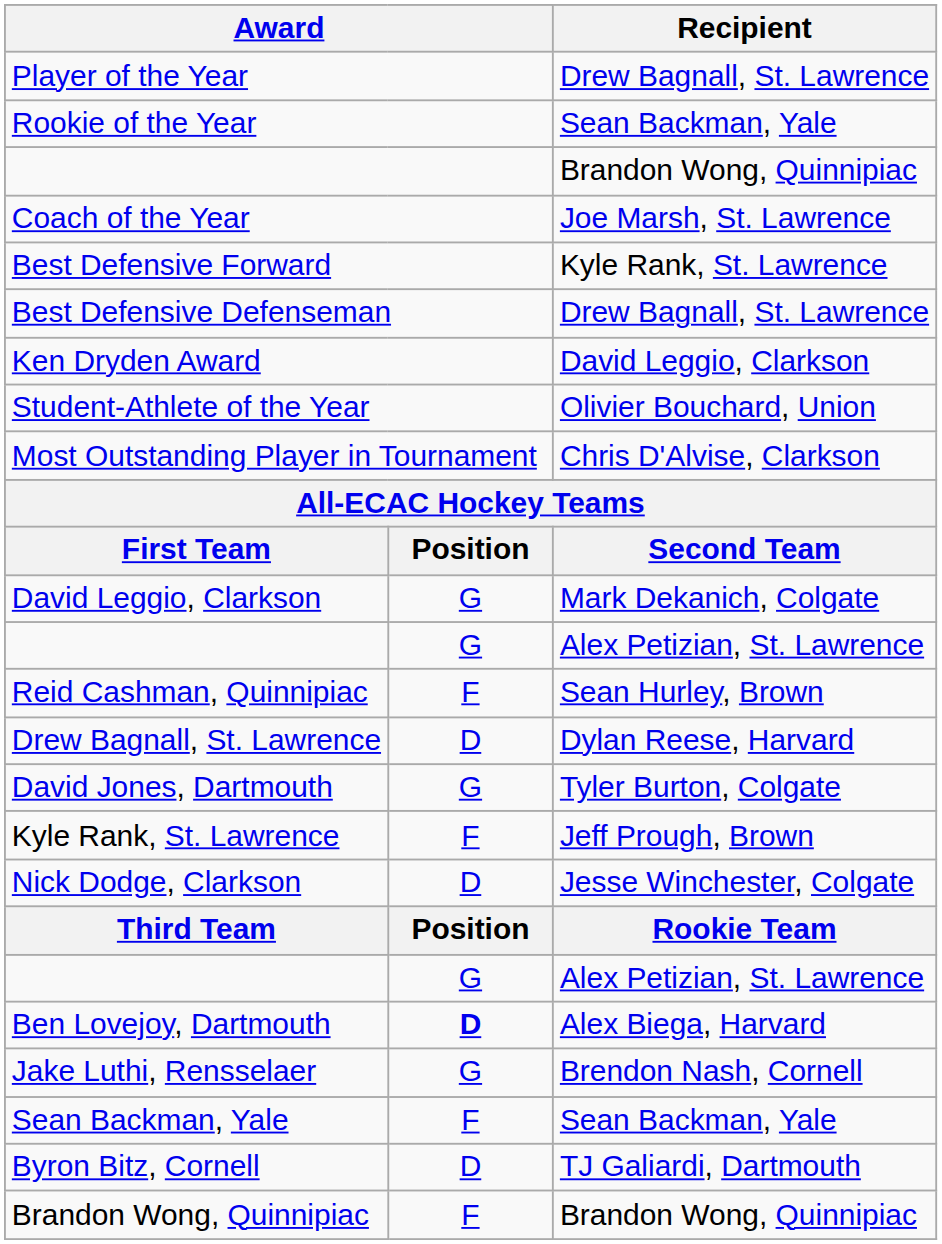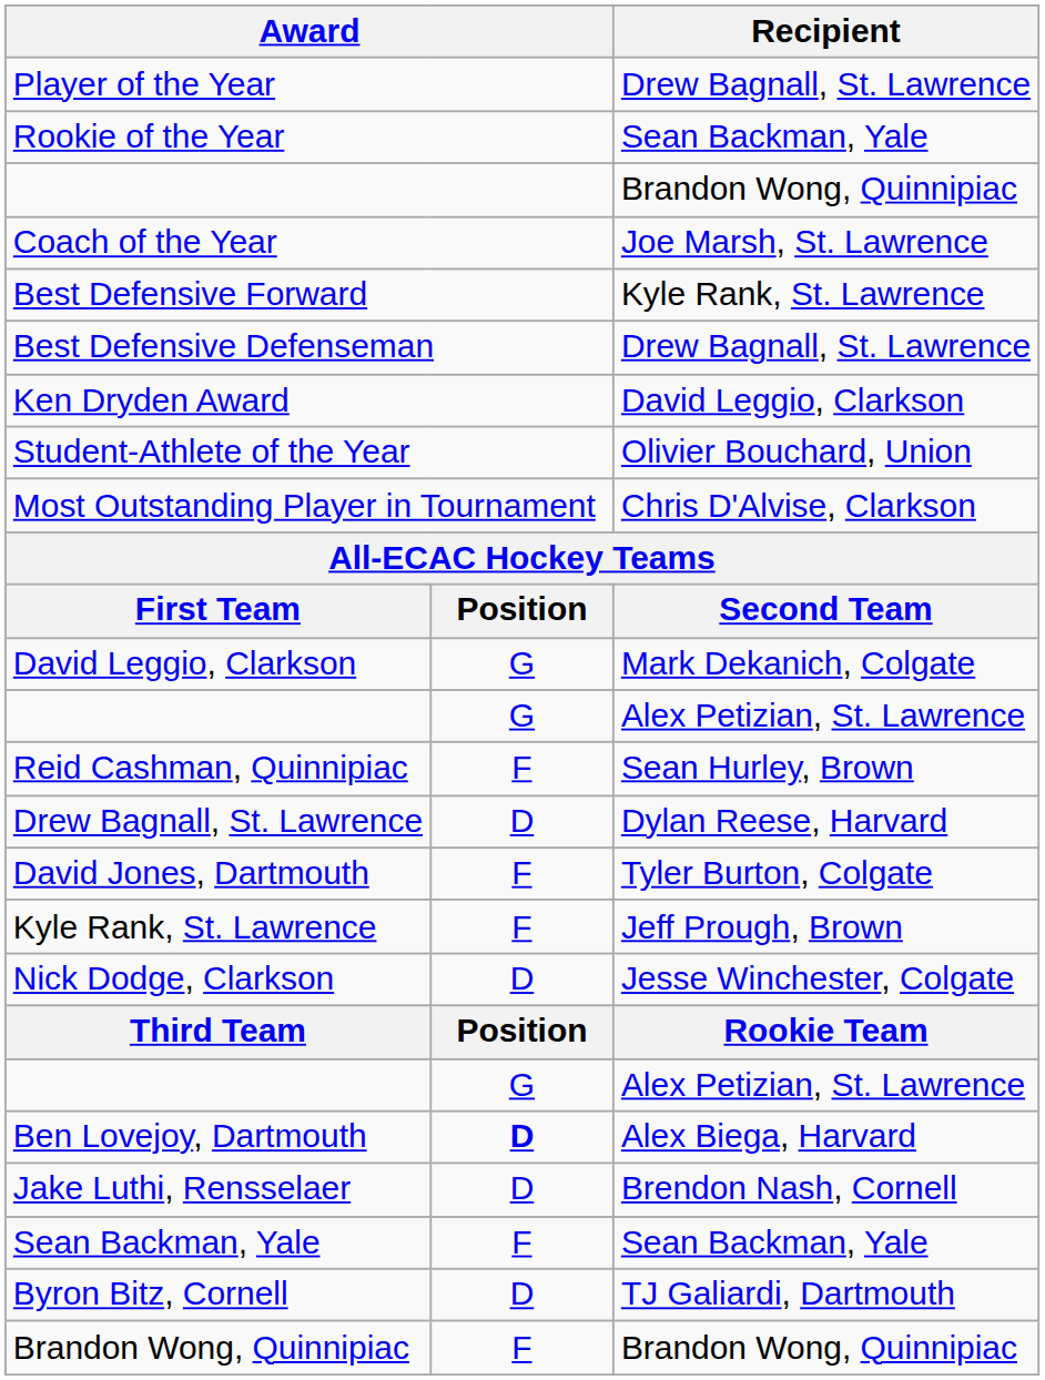David Jones, Dartmouth | column 2: G -> F
Jake Luthi, Rensselaer | column 2: G -> D
